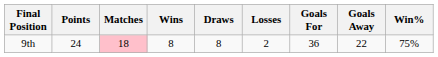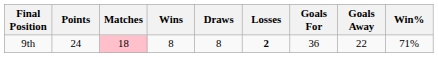9th | Losses: normal -> bold
9th | Win%: 75% -> 71%
